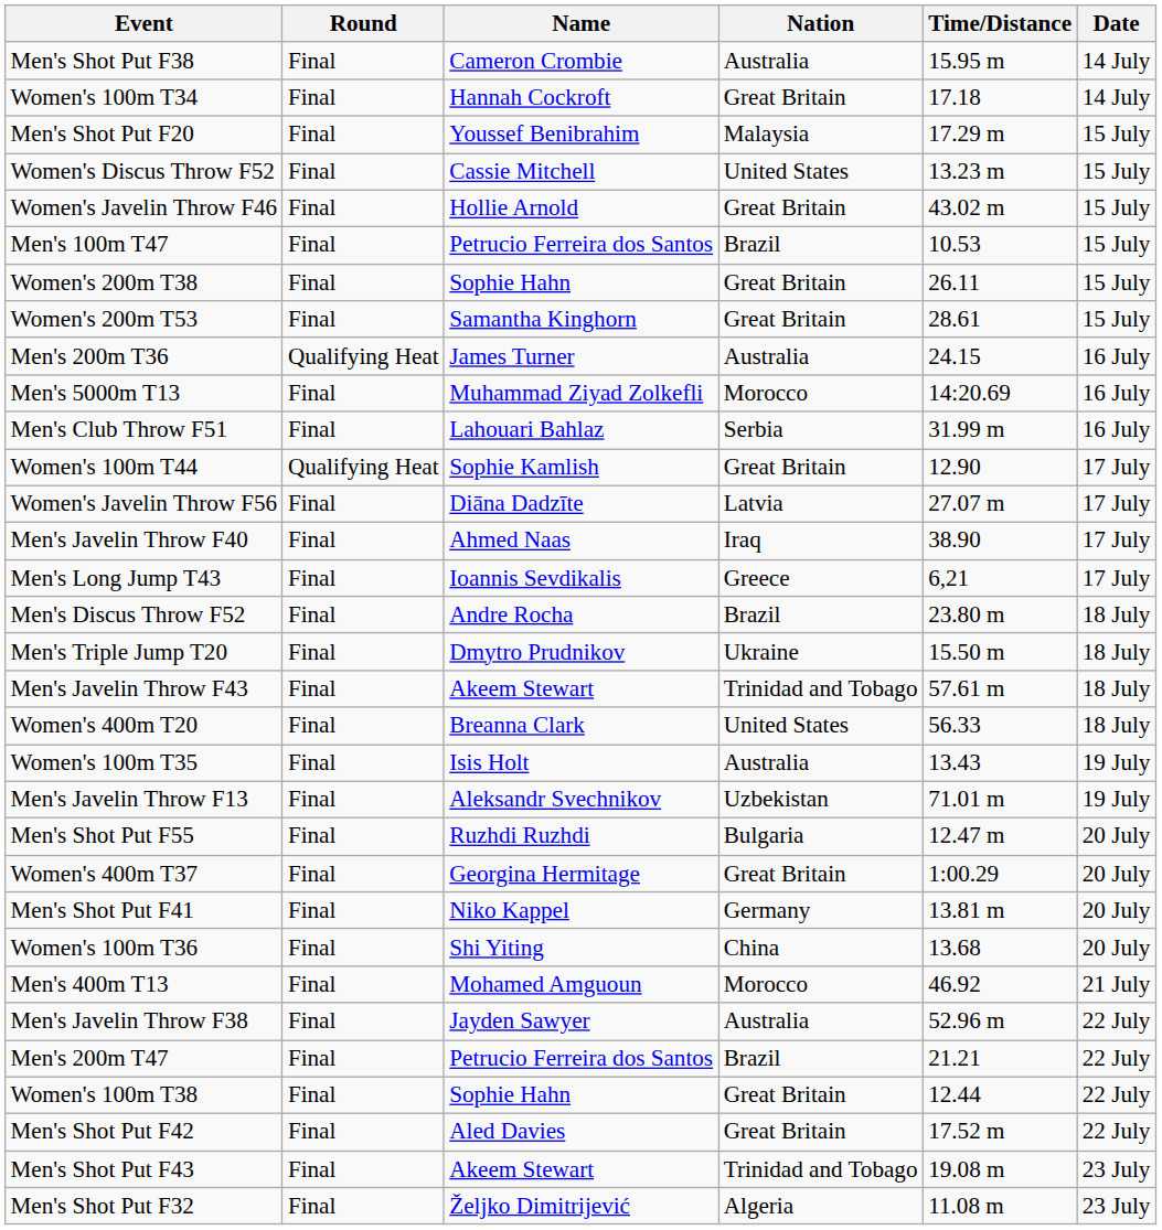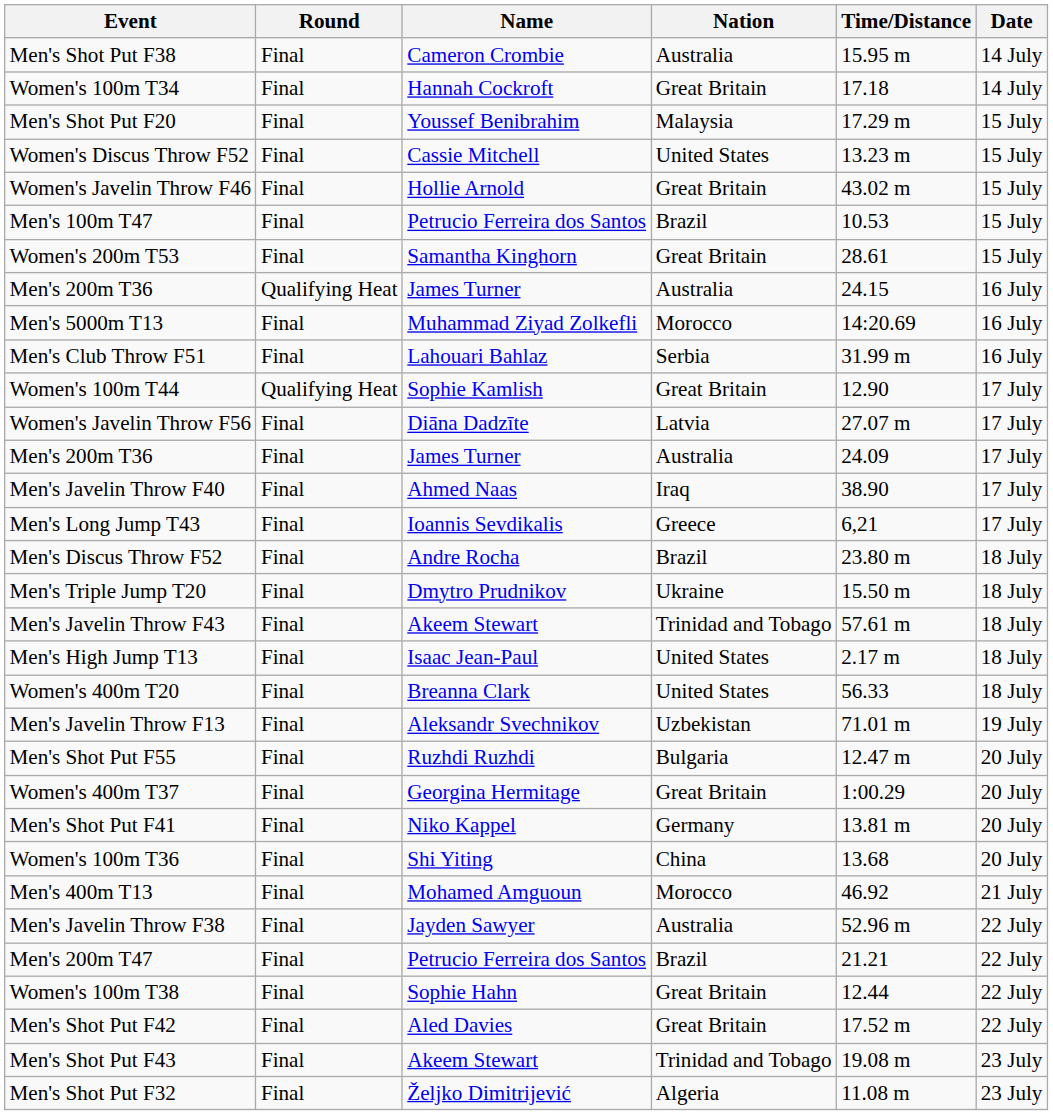- row: Women's 200m T38 | Final | Sophie Hahn | Great Britain | 26.11 | 15 July
+ row: Men's 200m T36 | Final | James Turner | Australia | 24.09 | 17 July
+ row: Men's High Jump T13 | Final | Isaac Jean-Paul | United States | 2.17 m | 18 July
- row: Women's 100m T35 | Final | Isis Holt | Australia | 13.43 | 19 July
